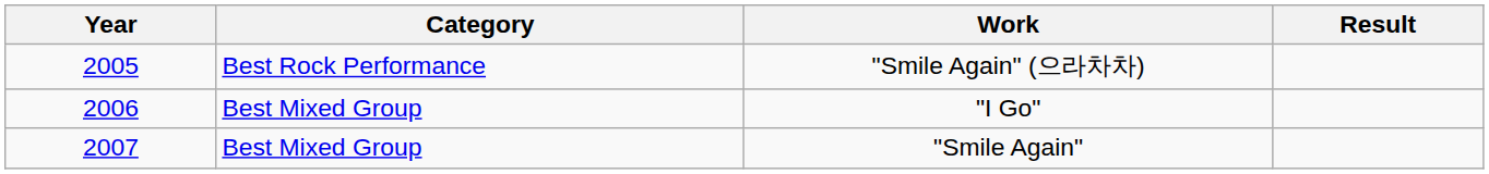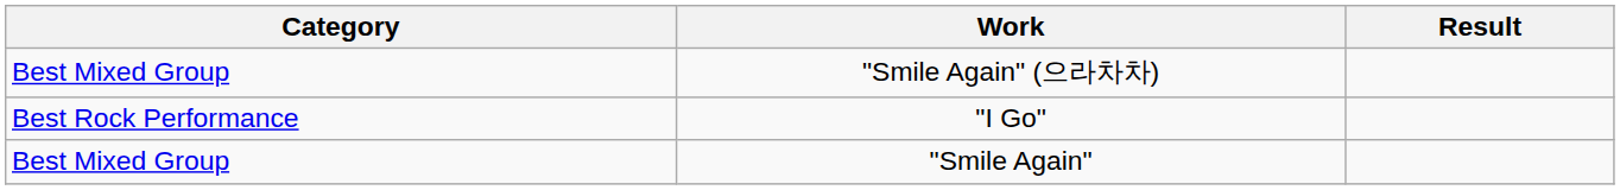- column: Year | 2005 | 2006 | 2007
"Smile Again" (으라차차) | Category: Best Rock Performance -> Best Mixed Group
"I Go" | Category: Best Mixed Group -> Best Rock Performance
